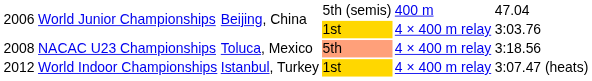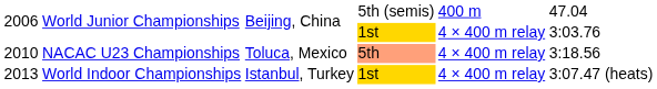NACAC U23 Championships | column 1: 2008 -> 2010
World Indoor Championships | column 1: 2012 -> 2013
